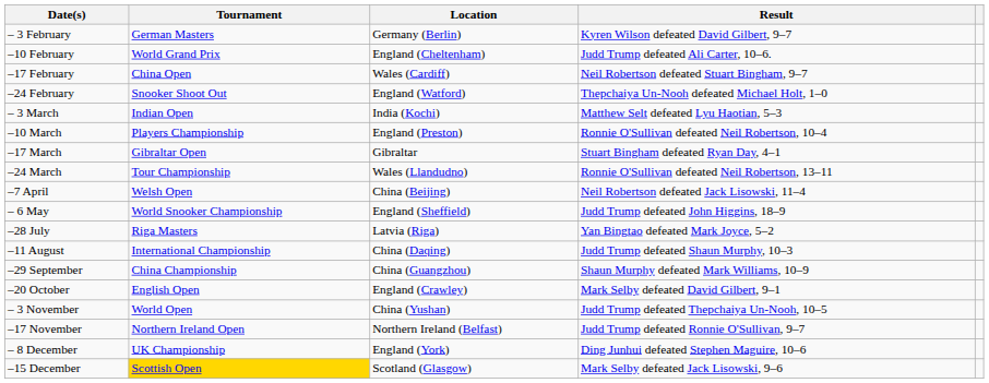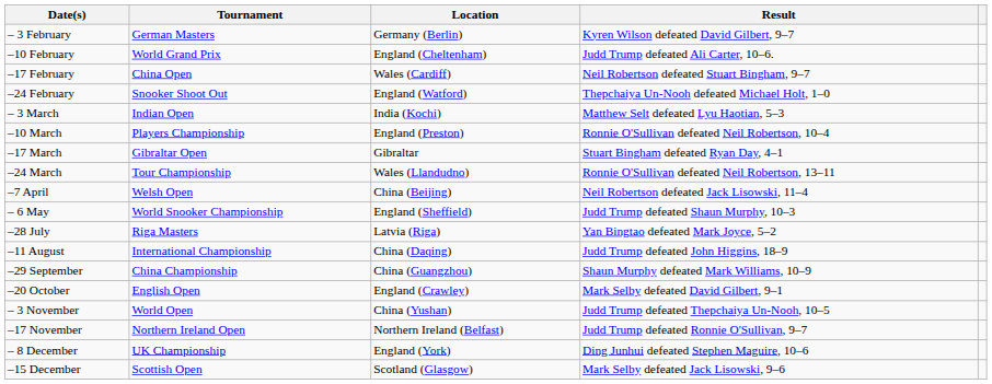– 6 May | Result: Judd Trump defeated John Higgins, 18–9 -> Judd Trump defeated Shaun Murphy, 10–3
–11 August | Result: Judd Trump defeated Shaun Murphy, 10–3 -> Judd Trump defeated John Higgins, 18–9
–15 December | Tournament: gold background -> no background
